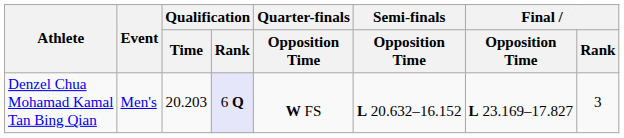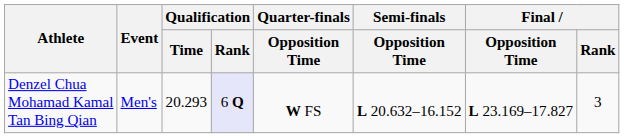Denzel Chua Mohamad Kamal Tan Bing Qian | Qualification / Time: 20.203 -> 20.293
